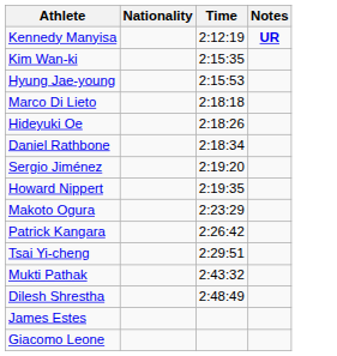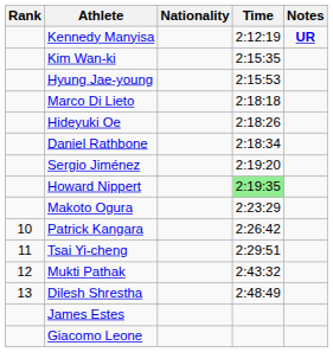+ column: Rank | 10 | 11 | 12 | 13
Howard Nippert | Time: no background -> lightgreen background
